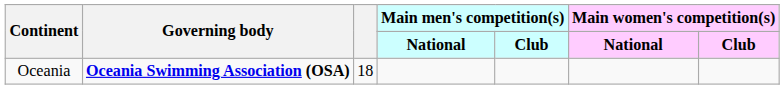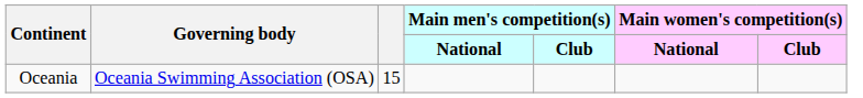Oceania | Governing body: bold -> normal
Oceania | column 3: 18 -> 15
